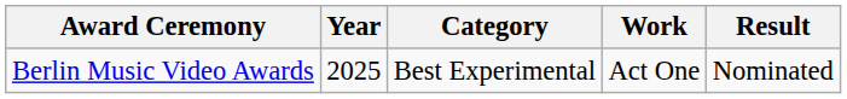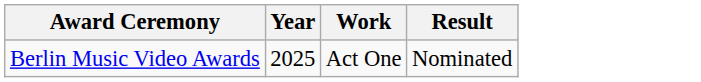- column: Category | Best Experimental
